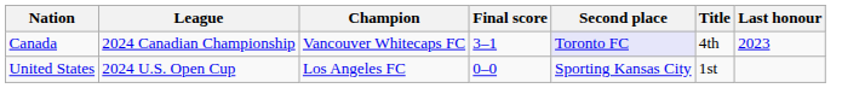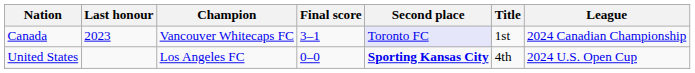columns swapped: League <-> Last honour
Canada | Title: 4th -> 1st
United States | Second place: normal -> bold
United States | Title: 1st -> 4th
